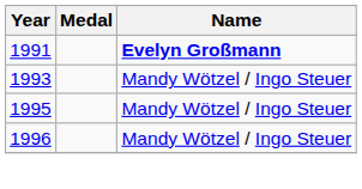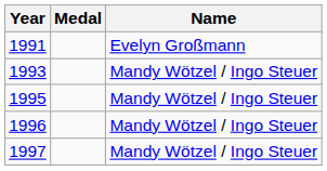1991 | Name: bold -> normal
+ row: 1997 | Mandy Wötzel / Ingo Steuer
